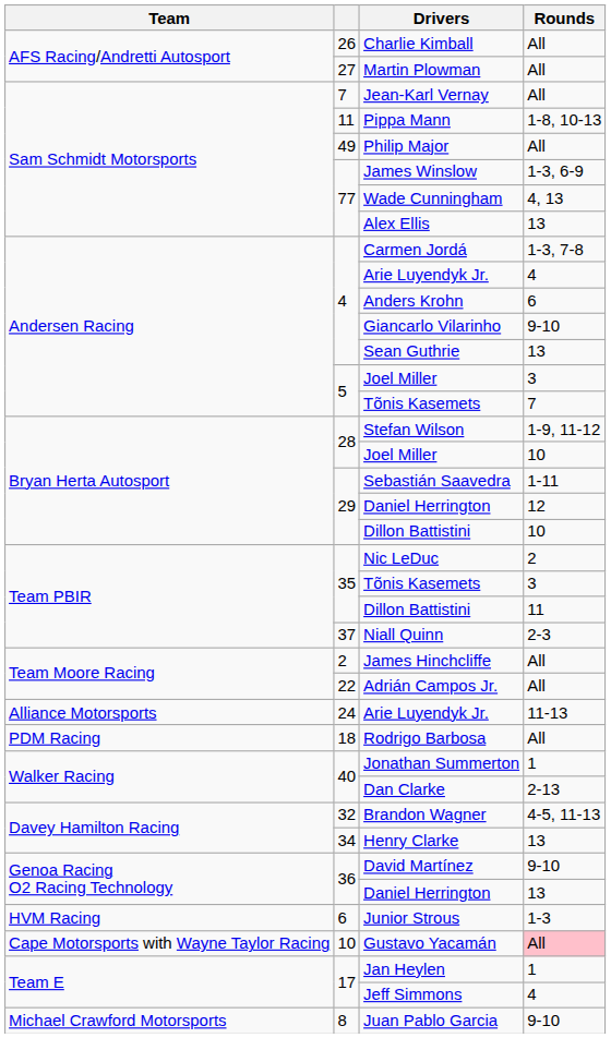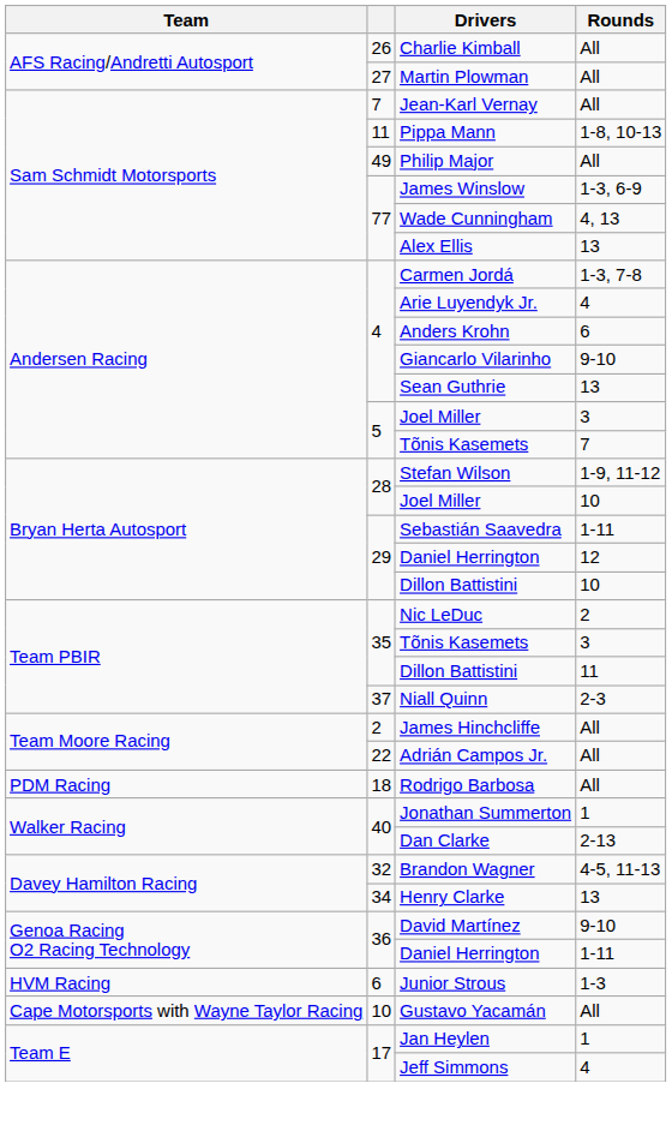- row: Alliance Motorsports | 24 | Arie Luyendyk Jr. | 11-13
36 / Daniel Herrington | Rounds: 13 -> 1-11
Gustavo Yacamán | Rounds: pink background -> no background
- row: Michael Crawford Motorsports | 8 | Juan Pablo Garcia | 9-10
